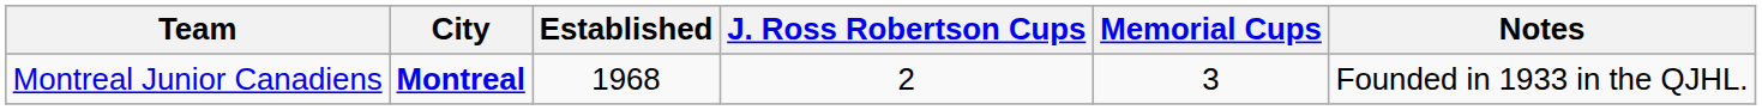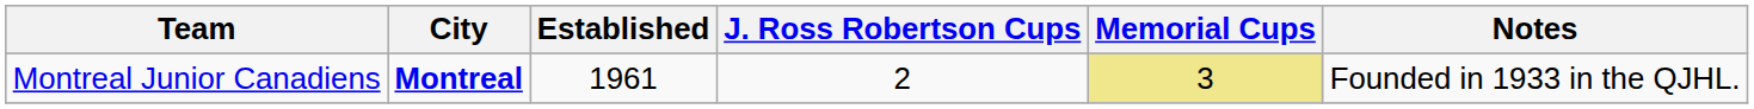Montreal Junior Canadiens | Established: 1968 -> 1961
Montreal Junior Canadiens | Memorial Cups: no background -> khaki background
